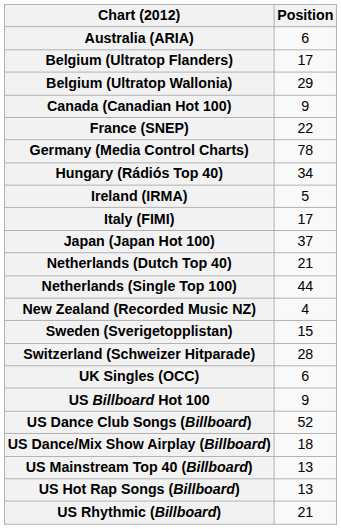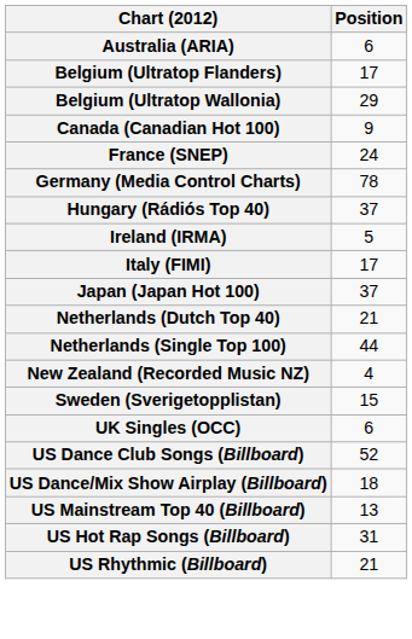France (SNEP) | Position: 22 -> 24
Hungary (Rádiós Top 40) | Position: 34 -> 37
- row: Switzerland (Schweizer Hitparade) | 28
- row: US Billboard Hot 100 | 9
US Hot Rap Songs (Billboard) | Position: 13 -> 31
